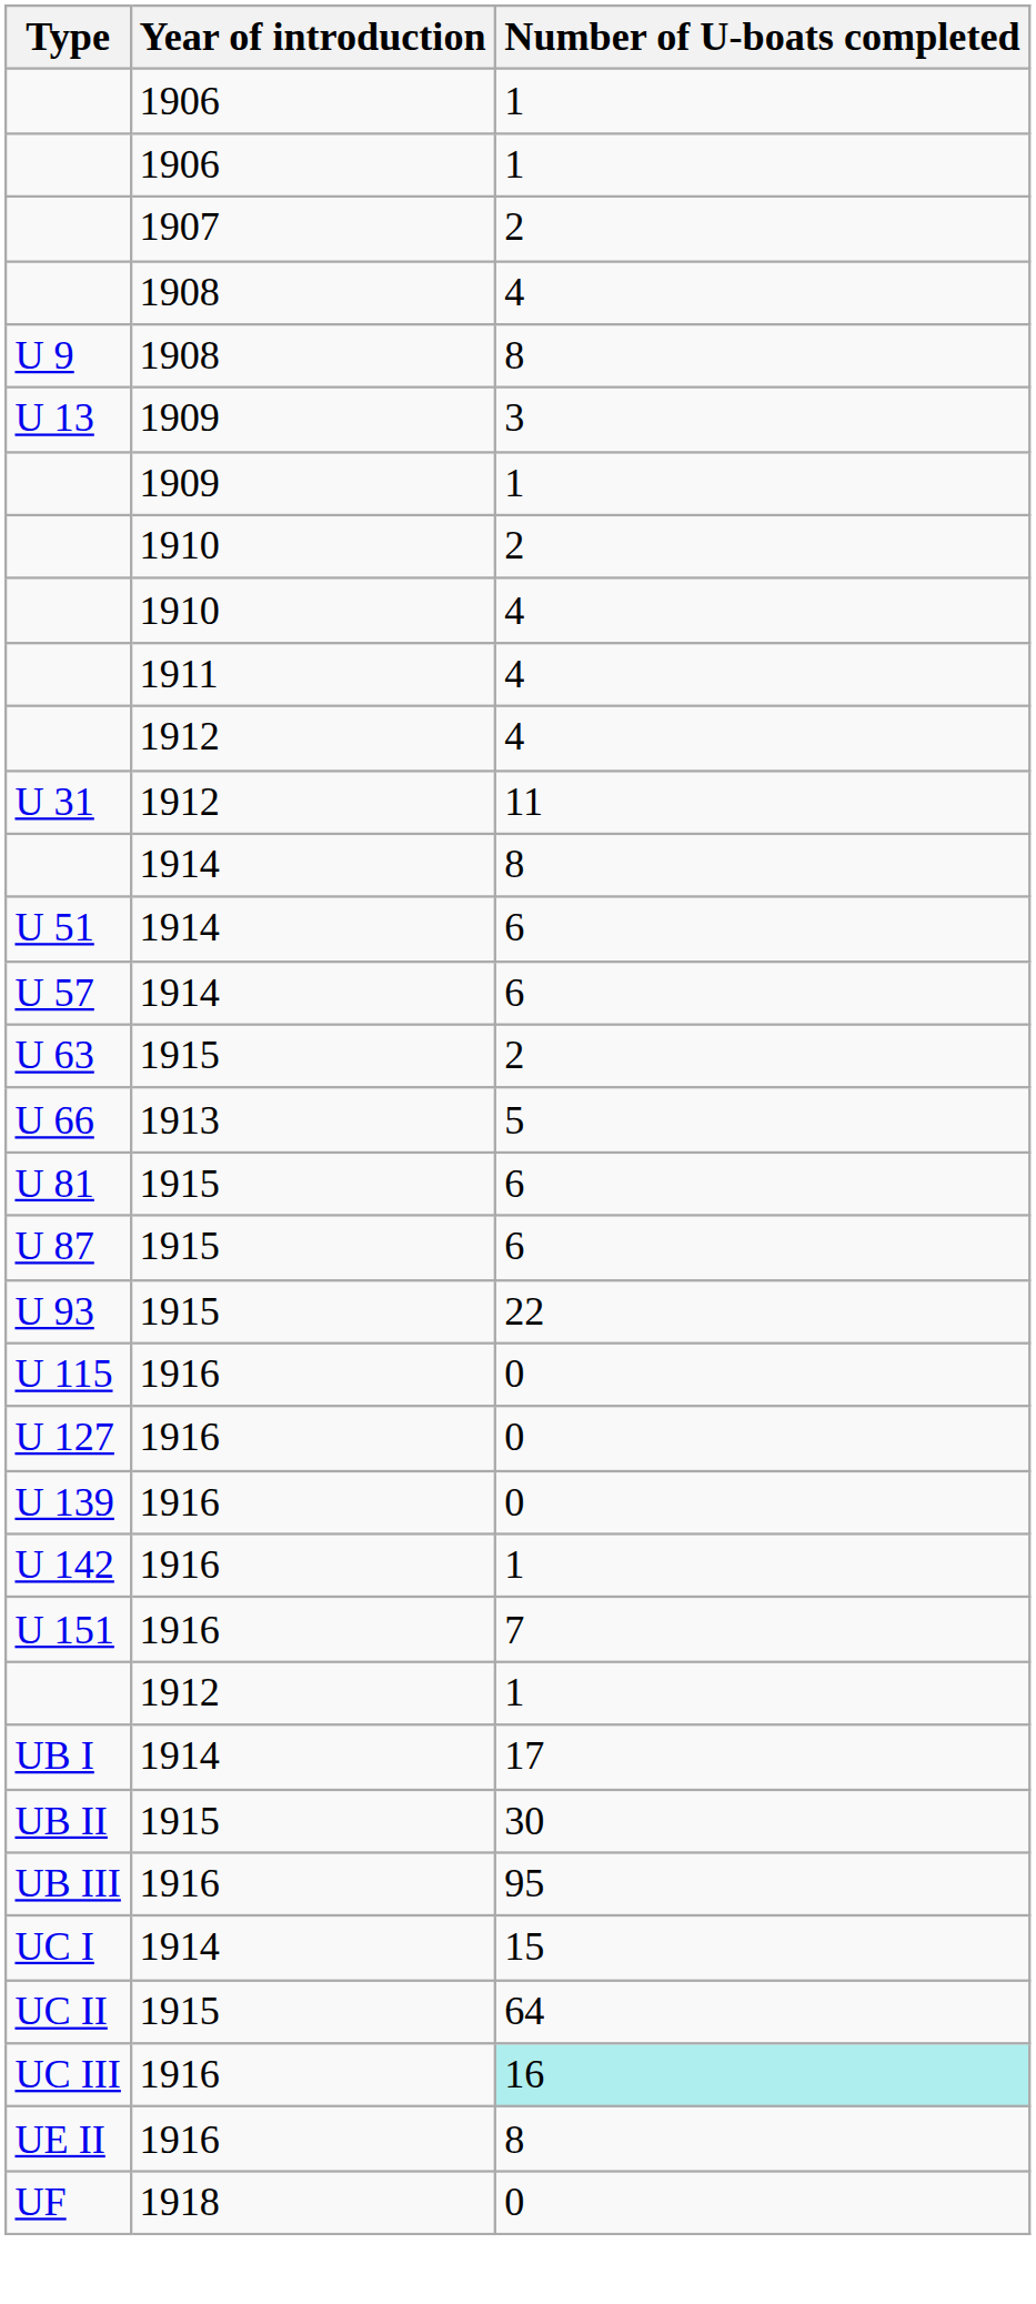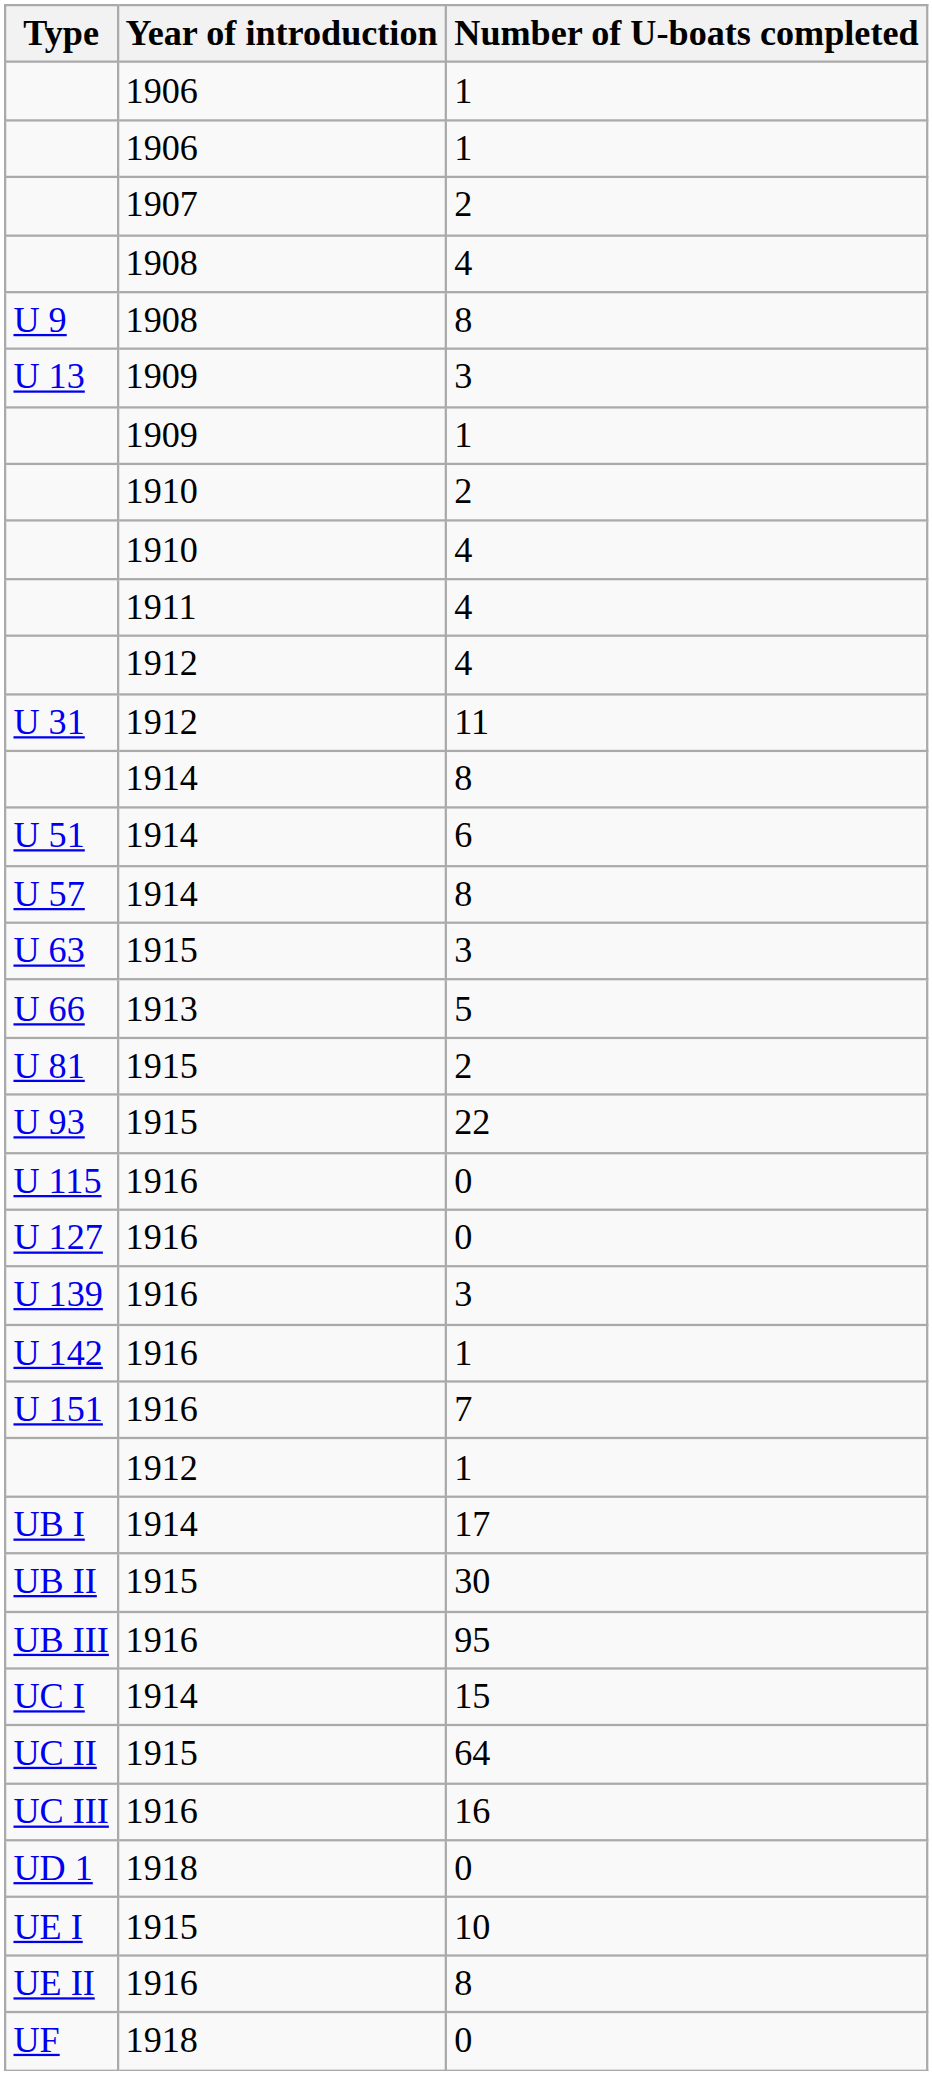U 57 | Number of U-boats completed: 6 -> 8
U 63 | Number of U-boats completed: 2 -> 3
U 81 | Number of U-boats completed: 6 -> 2
- row: U 87 | 1915 | 6
U 139 | Number of U-boats completed: 0 -> 3
UC III | Number of U-boats completed: paleturquoise background -> no background
+ row: UD 1 | 1918 | 0
+ row: UE I | 1915 | 10
